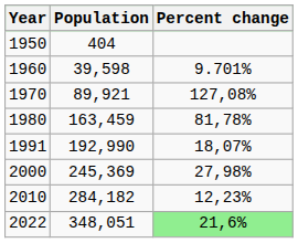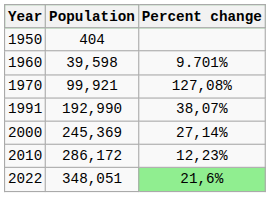1970 | Population: 89,921 -> 99,921
- row: 1980 | 163,459 | 81,78%
1991 | Percent change: 18,07% -> 38,07%
2000 | Percent change: 27,98% -> 27,14%
2010 | Population: 284,182 -> 286,172
